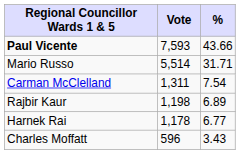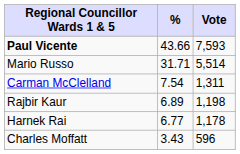columns swapped: Vote <-> %
